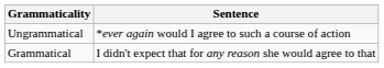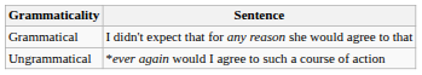rows swapped: Grammatical <-> Ungrammatical
